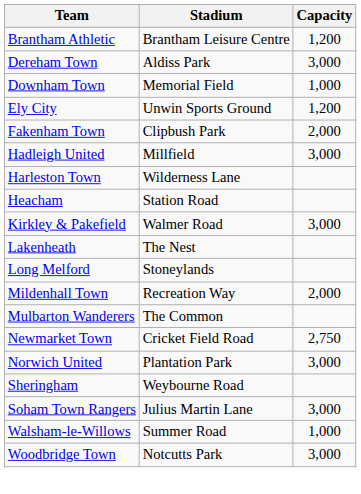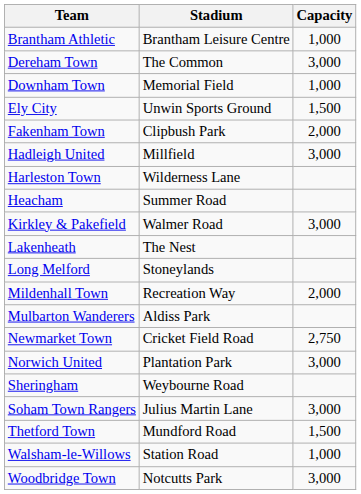Brantham Athletic | Capacity: 1,200 -> 1,000
Dereham Town | Stadium: Aldiss Park -> The Common
Ely City | Capacity: 1,200 -> 1,500
Heacham | Stadium: Station Road -> Summer Road
Mulbarton Wanderers | Stadium: The Common -> Aldiss Park
+ row: Thetford Town | Mundford Road | 1,500
Walsham-le-Willows | Stadium: Summer Road -> Station Road
